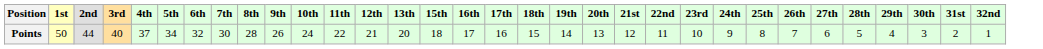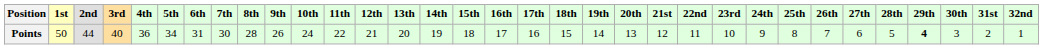+ column: 14th | 19
Points | 4th: 37 -> 36
Points | 6th: 32 -> 31
Points | 29th: normal -> bold
